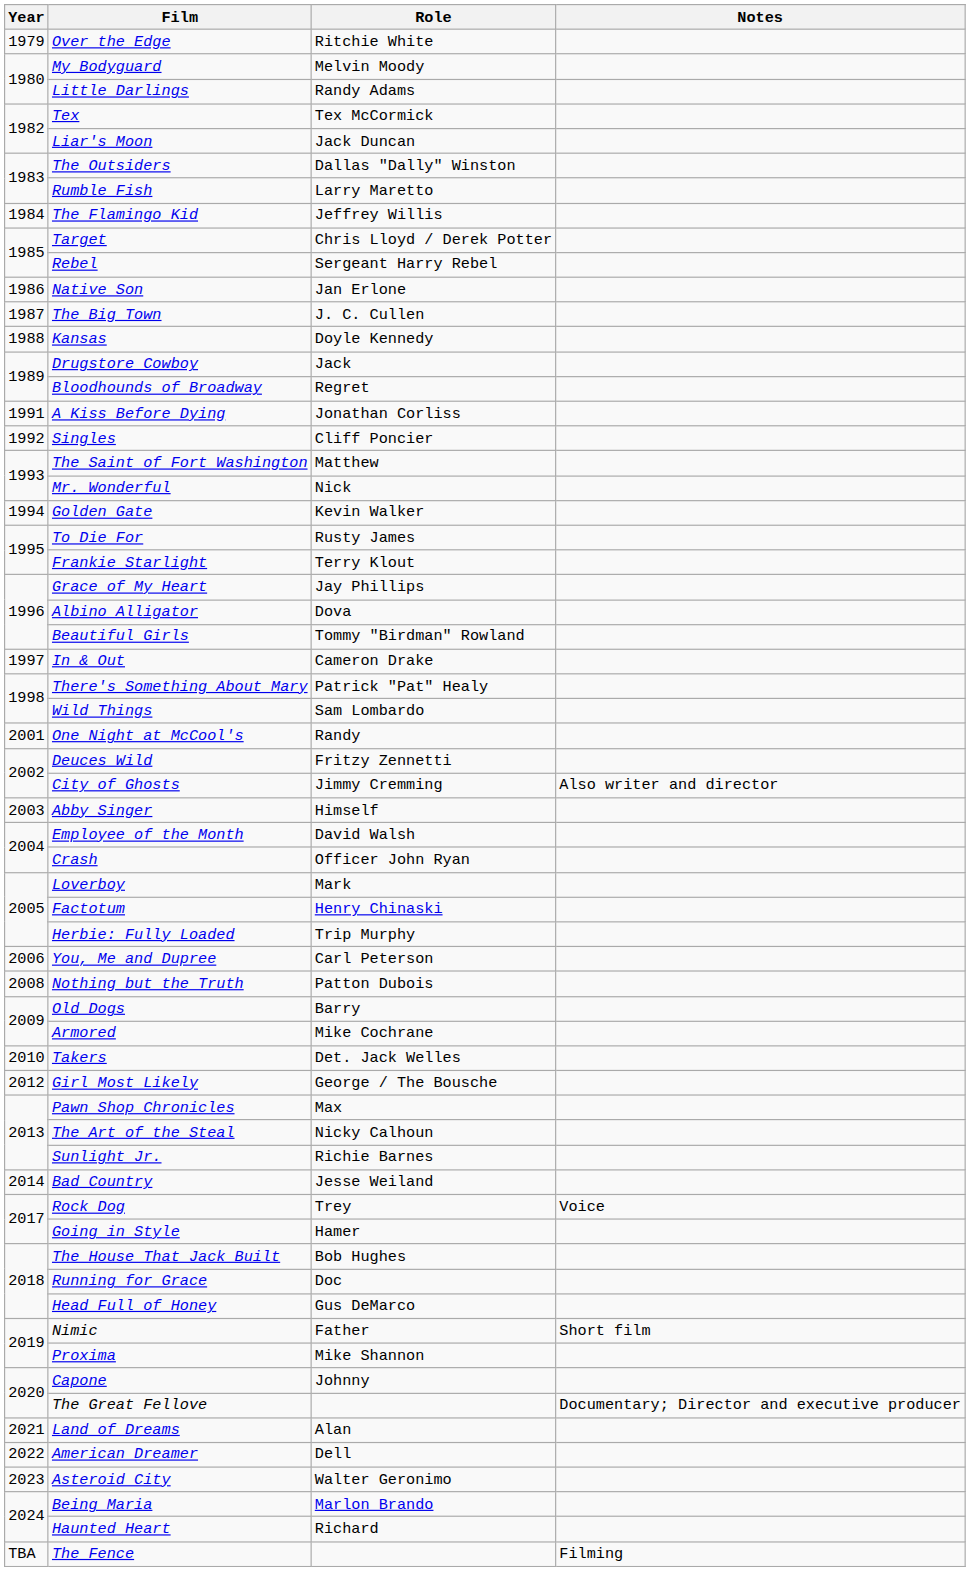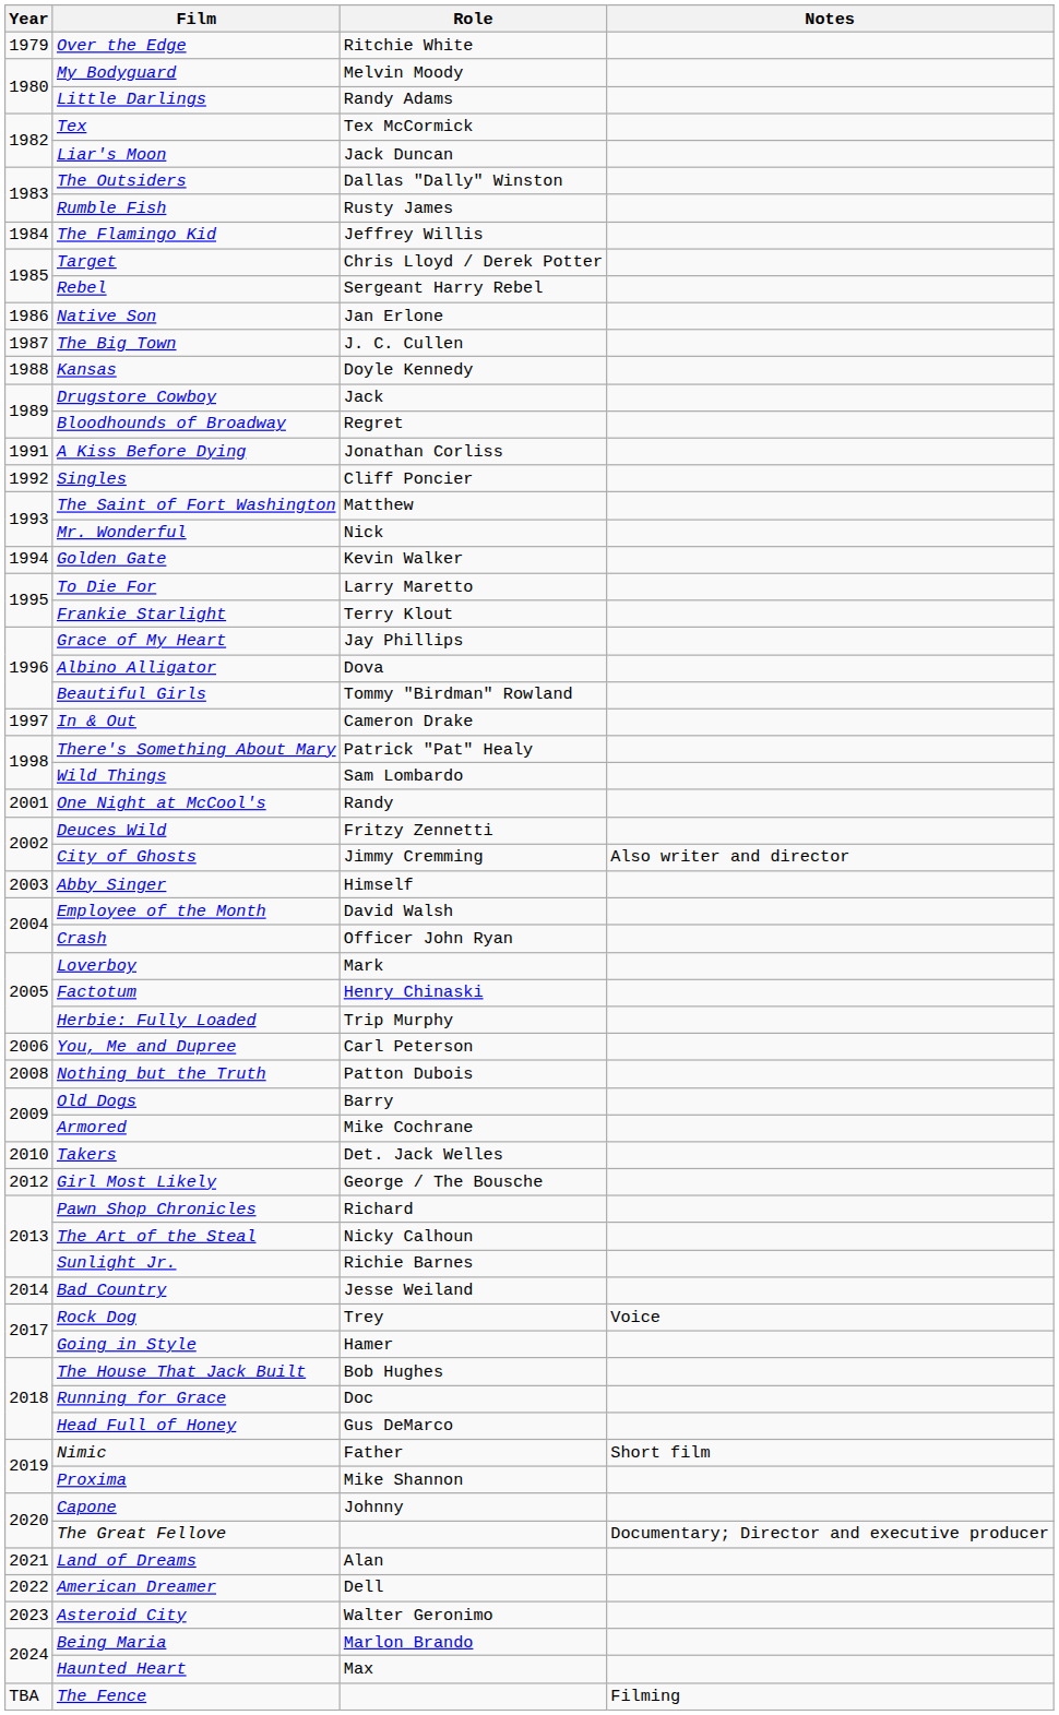Rumble Fish | Role: Larry Maretto -> Rusty James
To Die For | Role: Rusty James -> Larry Maretto
Pawn Shop Chronicles | Role: Max -> Richard
Haunted Heart | Role: Richard -> Max
